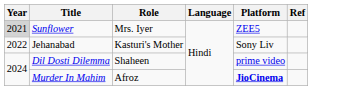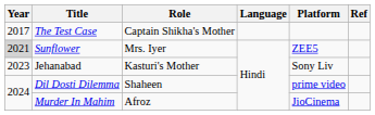+ row: 2017 | The Test Case | Captain Shikha's Mother
Jehanabad | Year: 2022 -> 2023
Murder In Mahim | Platform: bold -> normal
